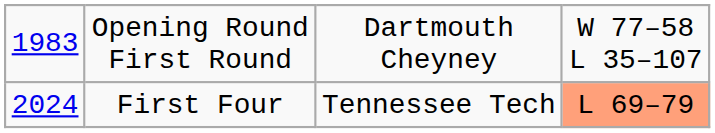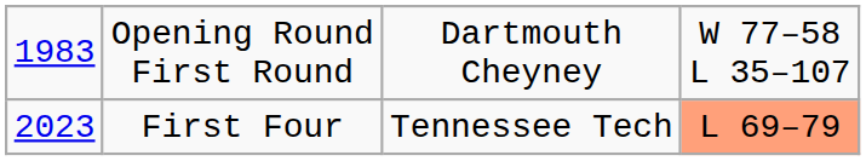First Four | column 1: 2024 -> 2023
